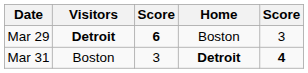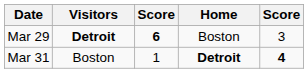Mar 31 | column 3: 3 -> 1
